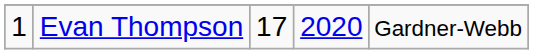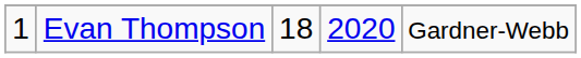Evan Thompson | column 3: 17 -> 18
